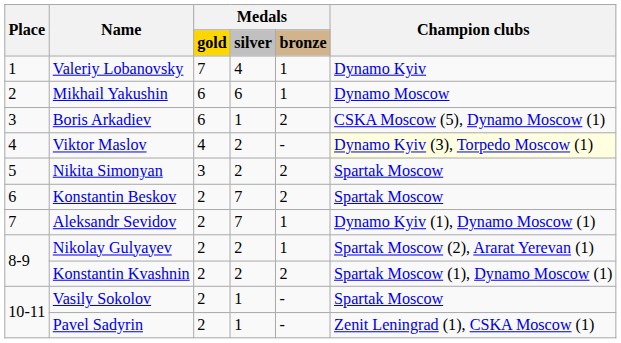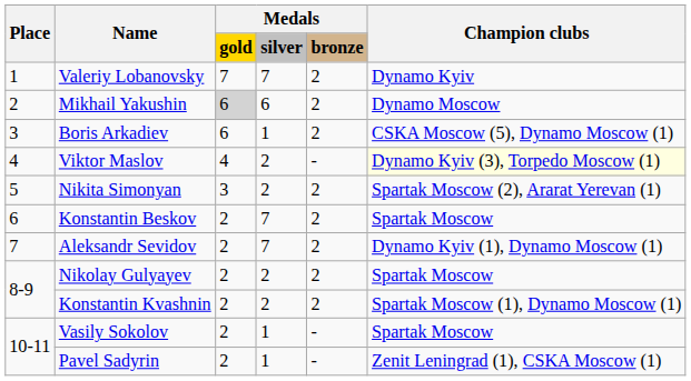Valeriy Lobanovsky | column 4: 4 -> 7
Valeriy Lobanovsky | column 5: 1 -> 2
Mikhail Yakushin | column 3: no background -> lightgrey background
Mikhail Yakushin | column 5: 1 -> 2
Nikita Simonyan | Champion clubs: Spartak Moscow -> Spartak Moscow (2), Ararat Yerevan (1)
Aleksandr Sevidov | column 5: 1 -> 2
Nikolay Gulyayev | column 5: 1 -> 2
Nikolay Gulyayev | Champion clubs: Spartak Moscow (2), Ararat Yerevan (1) -> Spartak Moscow
